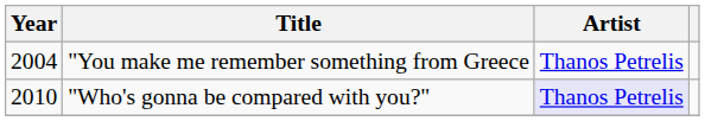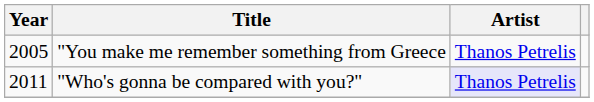"You make me remember something from Greece | Year: 2004 -> 2005
"Who's gonna be compared with you?" | Year: 2010 -> 2011
